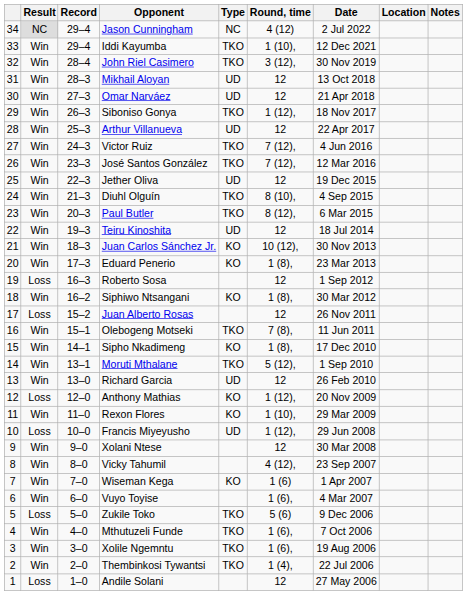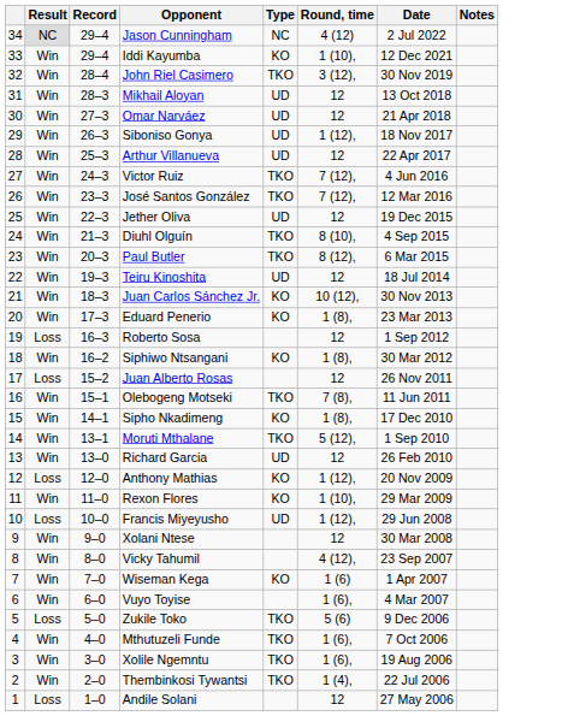- column: Location
Iddi Kayumba | Type: TKO -> KO
Siboniso Gonya | Type: TKO -> UD
